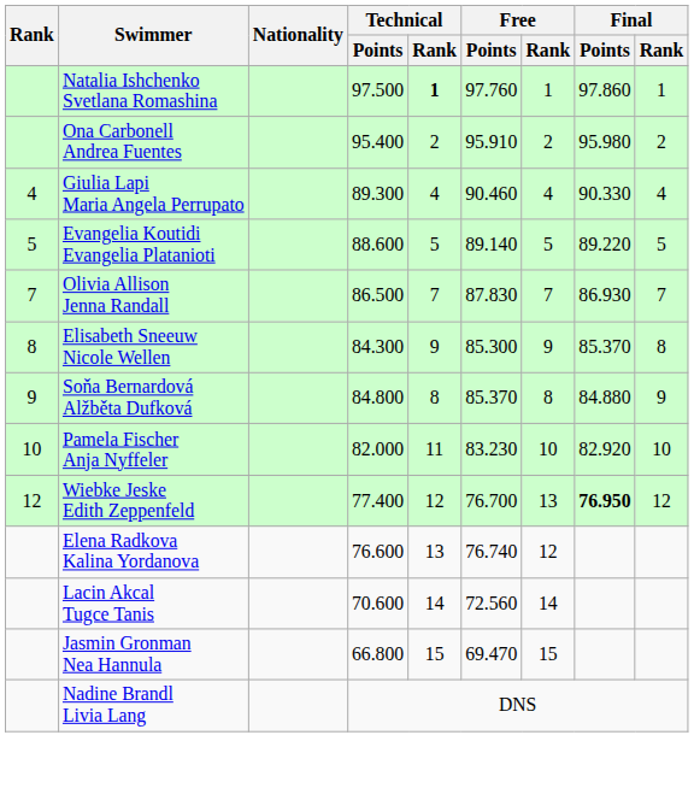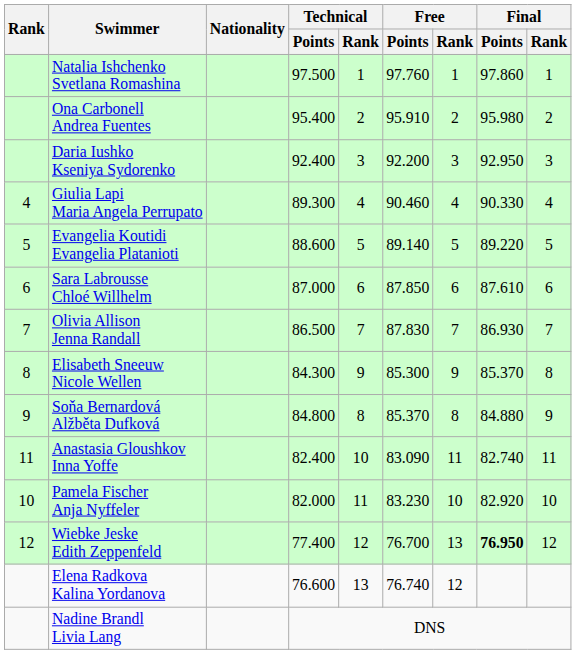Natalia Ishchenko Svetlana Romashina | Technical / Rank: bold -> normal
+ row: Daria Iushko Kseniya Sydorenko | 92.400 | 3 | 92.200 | 3 | 92.950 | 3
+ row: 6 | Sara Labrousse Chloé Willhelm | 87.000 | 6 | 87.850 | 6 | 87.610 | 6
+ row: 11 | Anastasia Gloushkov Inna Yoffe | 82.400 | 10 | 83.090 | 11 | 82.740 | 11
- row: Lacin Akcal Tugce Tanis | 70.600 | 14 | 72.560 | 14
- row: Jasmin Gronman Nea Hannula | 66.800 | 15 | 69.470 | 15
